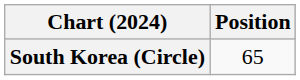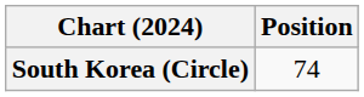South Korea (Circle) | Position: 65 -> 74
